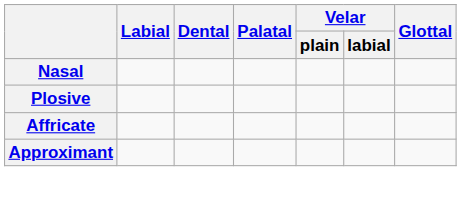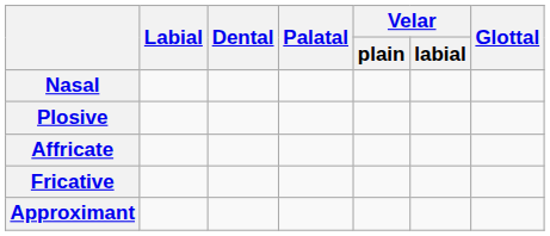+ row: Fricative
